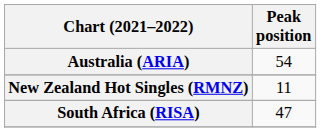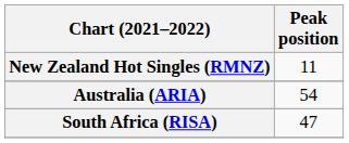rows swapped: Australia (ARIA) <-> New Zealand Hot Singles (RMNZ)
